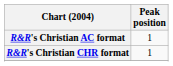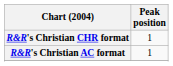rows swapped: R&R's Christian CHR format <-> R&R's Christian AC format
